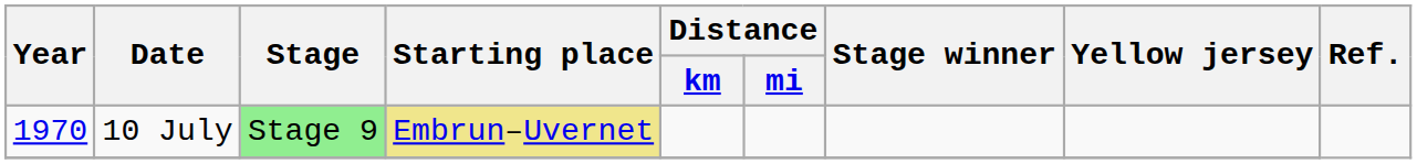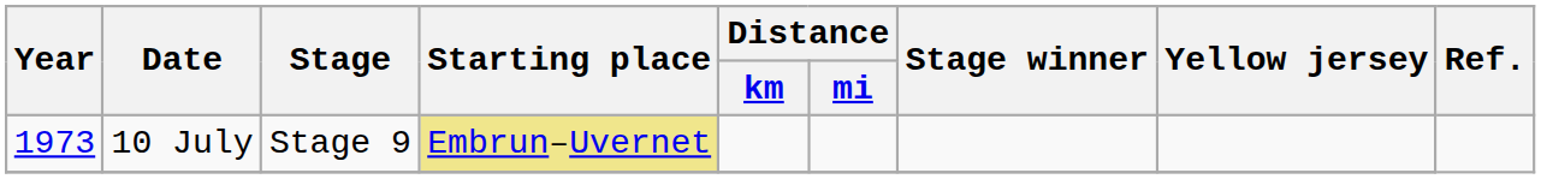10 July | Year: 1970 -> 1973
10 July | Stage: lightgreen background -> no background
